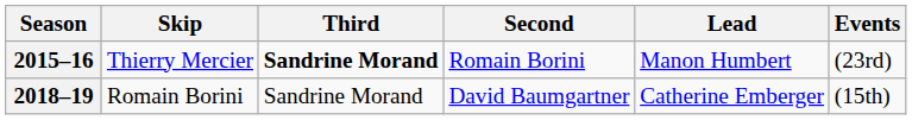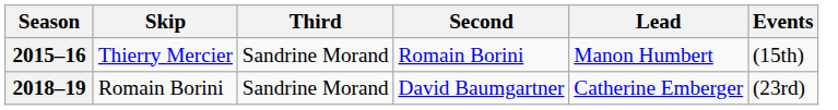2015–16 | Third: bold -> normal
2015–16 | Events: (23rd) -> (15th)
2018–19 | Events: (15th) -> (23rd)
